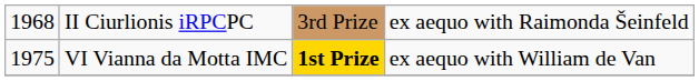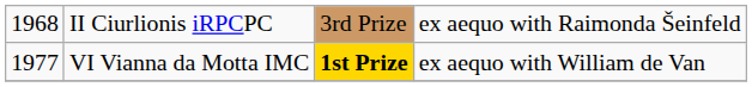VI Vianna da Motta IMC | column 1: 1975 -> 1977
